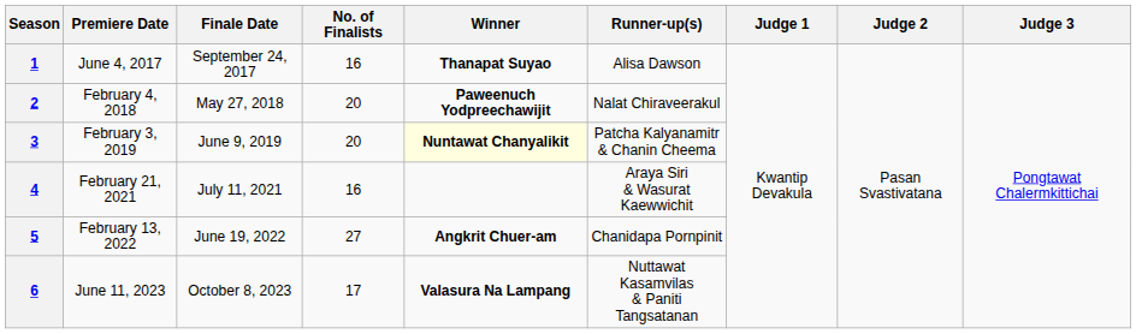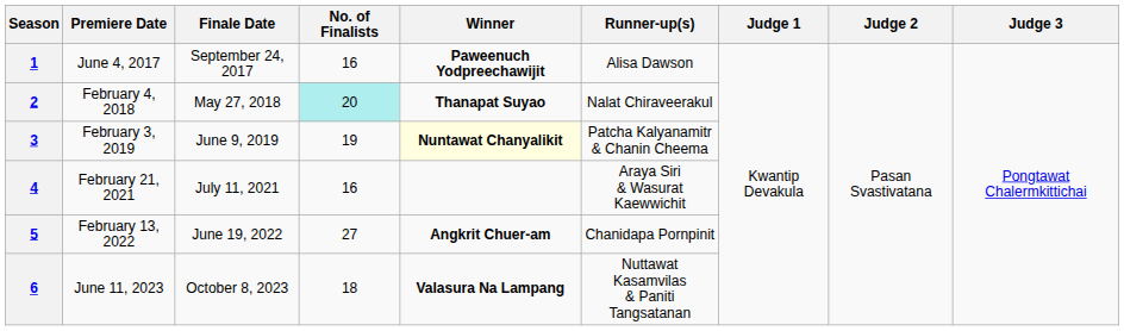1 | Winner: Thanapat Suyao -> Paweenuch Yodpreechawijit
2 | No. of Finalists: no background -> paleturquoise background
2 | Winner: Paweenuch Yodpreechawijit -> Thanapat Suyao
3 | No. of Finalists: 20 -> 19
6 | No. of Finalists: 17 -> 18
